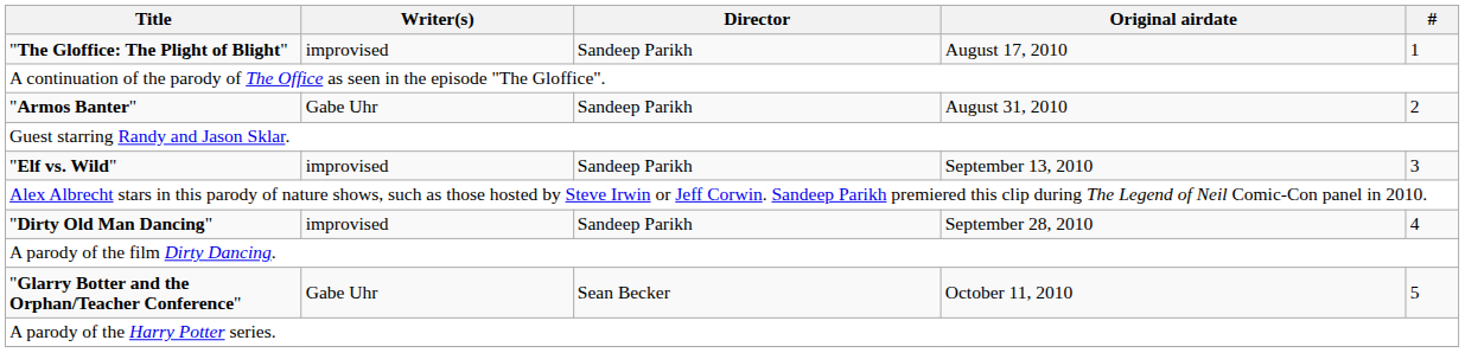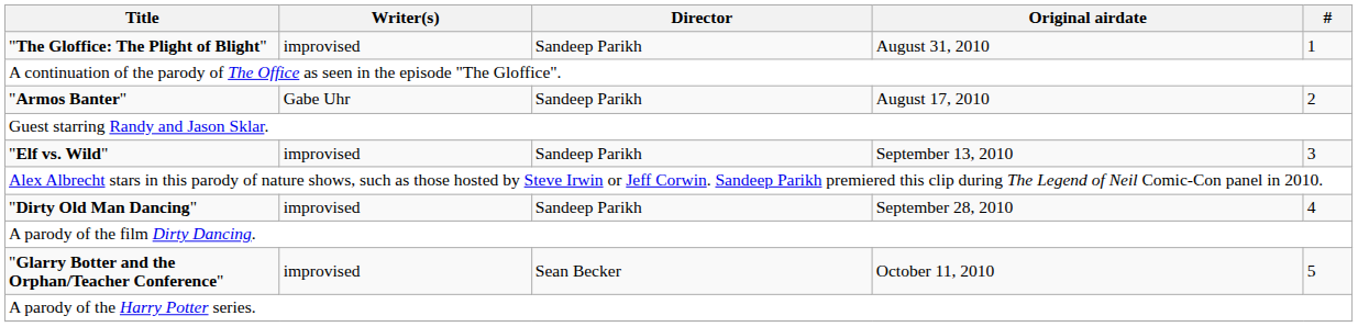"The Gloffice: The Plight of Blight" | Original airdate: August 17, 2010 -> August 31, 2010
"Armos Banter" | Original airdate: August 31, 2010 -> August 17, 2010
"Glarry Botter and the Orphan/Teacher Conference" | Writer(s): Gabe Uhr -> improvised
